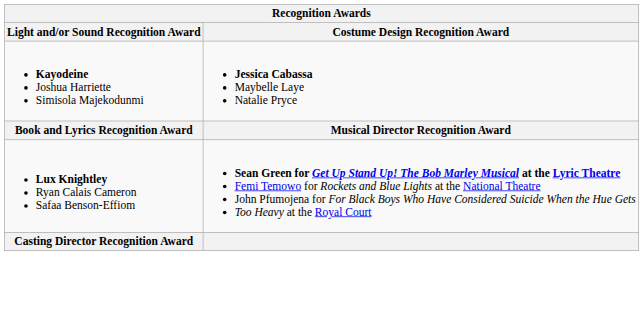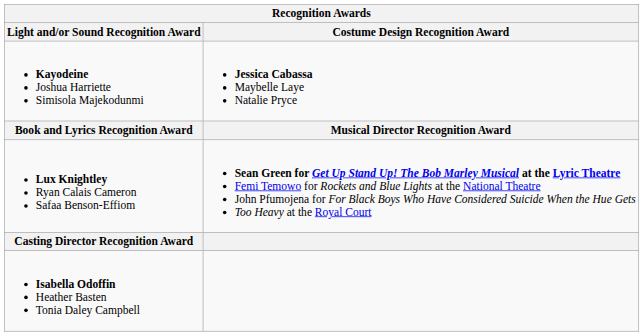+ row: Isabella Odoffin Heather Basten Tonia Daley Campbell
